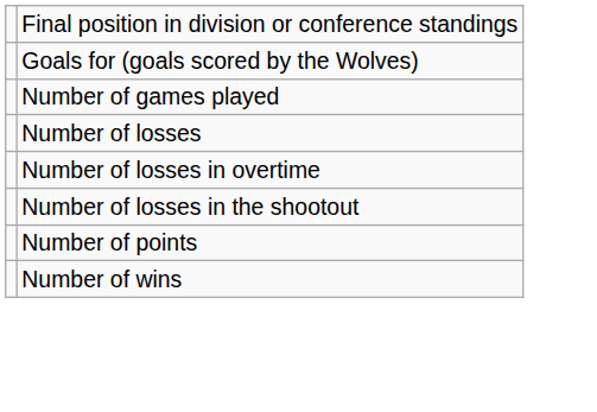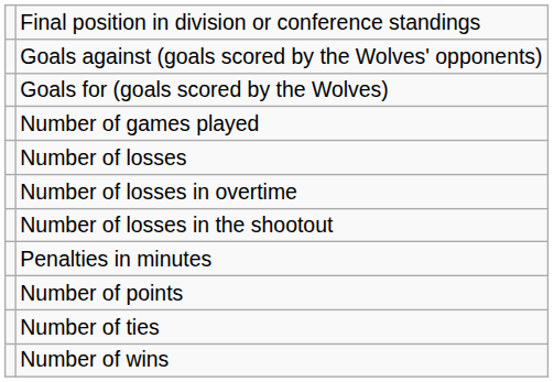+ row: Goals against (goals scored by the Wolves' opponents)
+ row: Penalties in minutes
+ row: Number of ties
